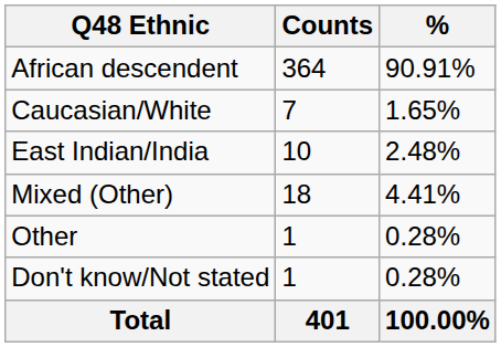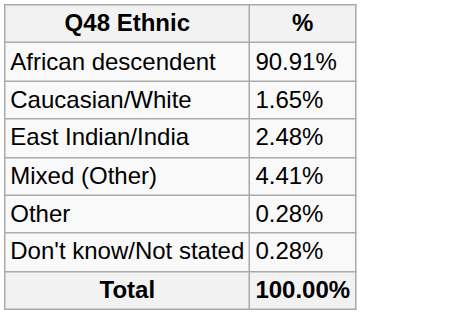- column: Counts | 364 | 7 | 10 | 18 | 1 | 1 | 401
